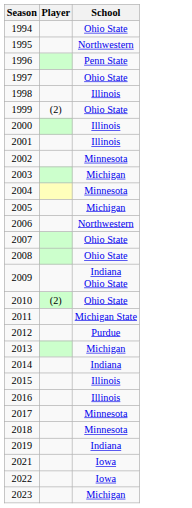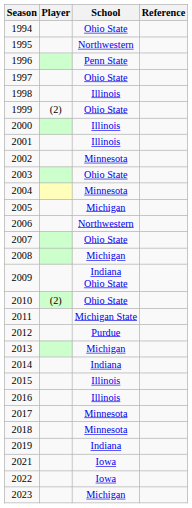+ column: Reference
2003 | School: Michigan -> Ohio State
2008 | School: Ohio State -> Michigan
